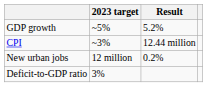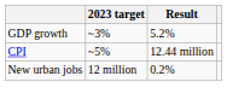GDP growth | 2023 target: ~5% -> ~3%
CPI | 2023 target: ~3% -> ~5%
- row: Deficit-to-GDP ratio | 3%
